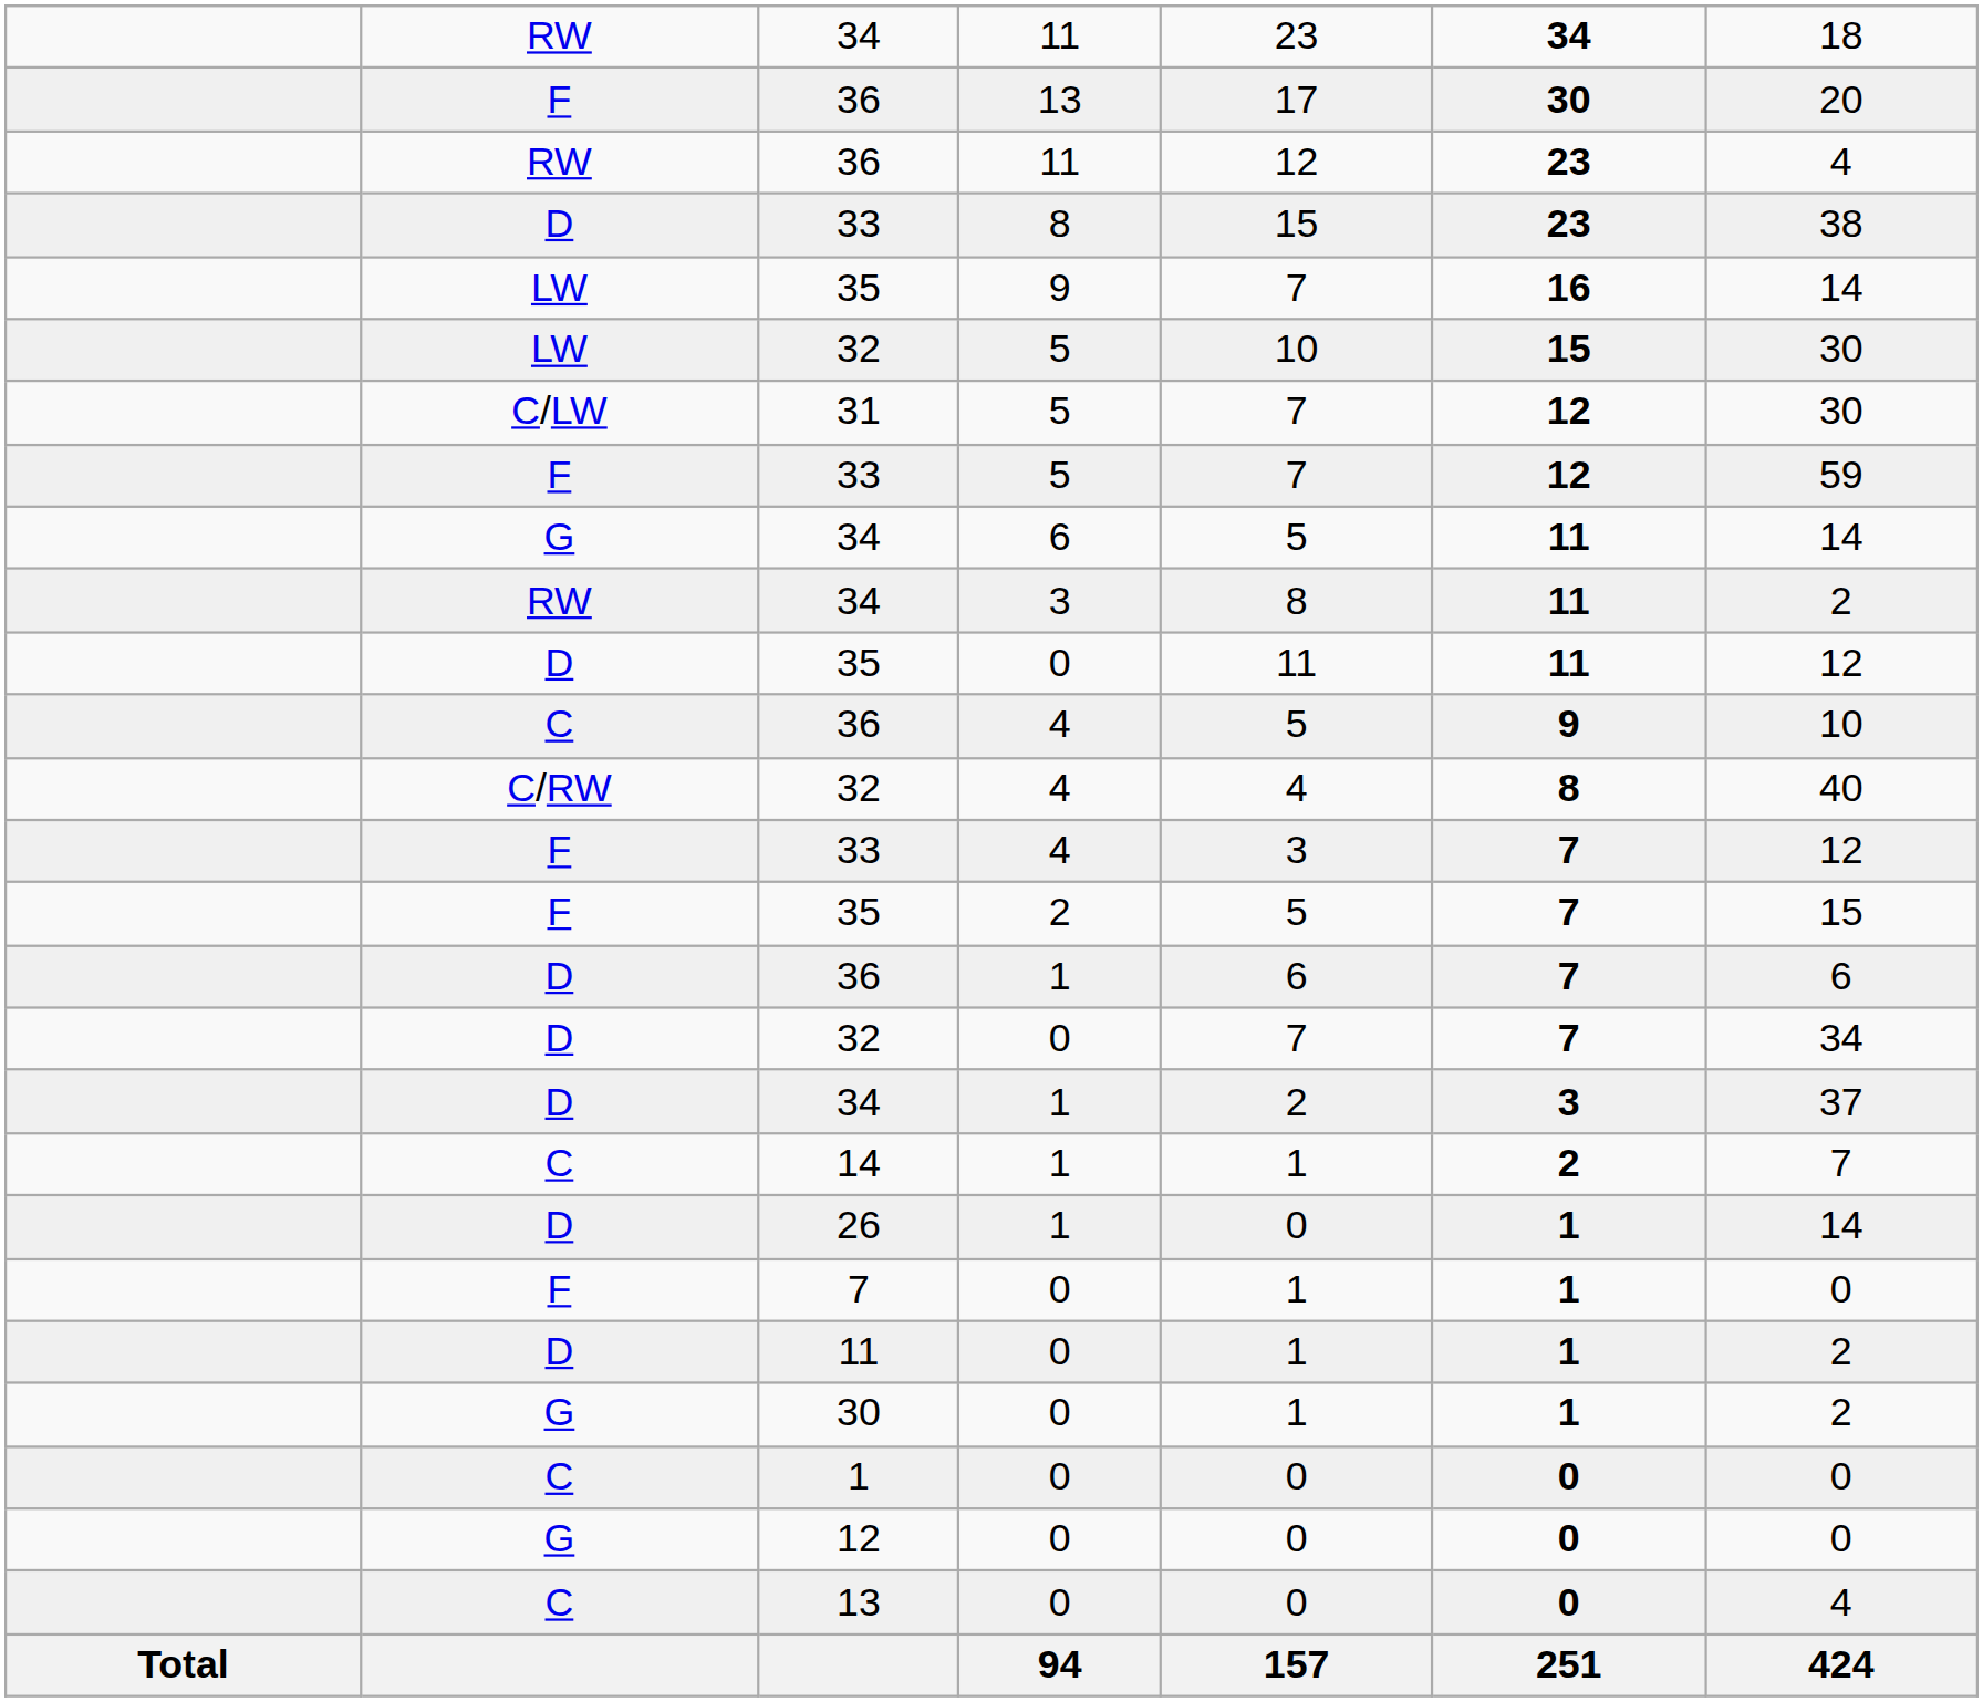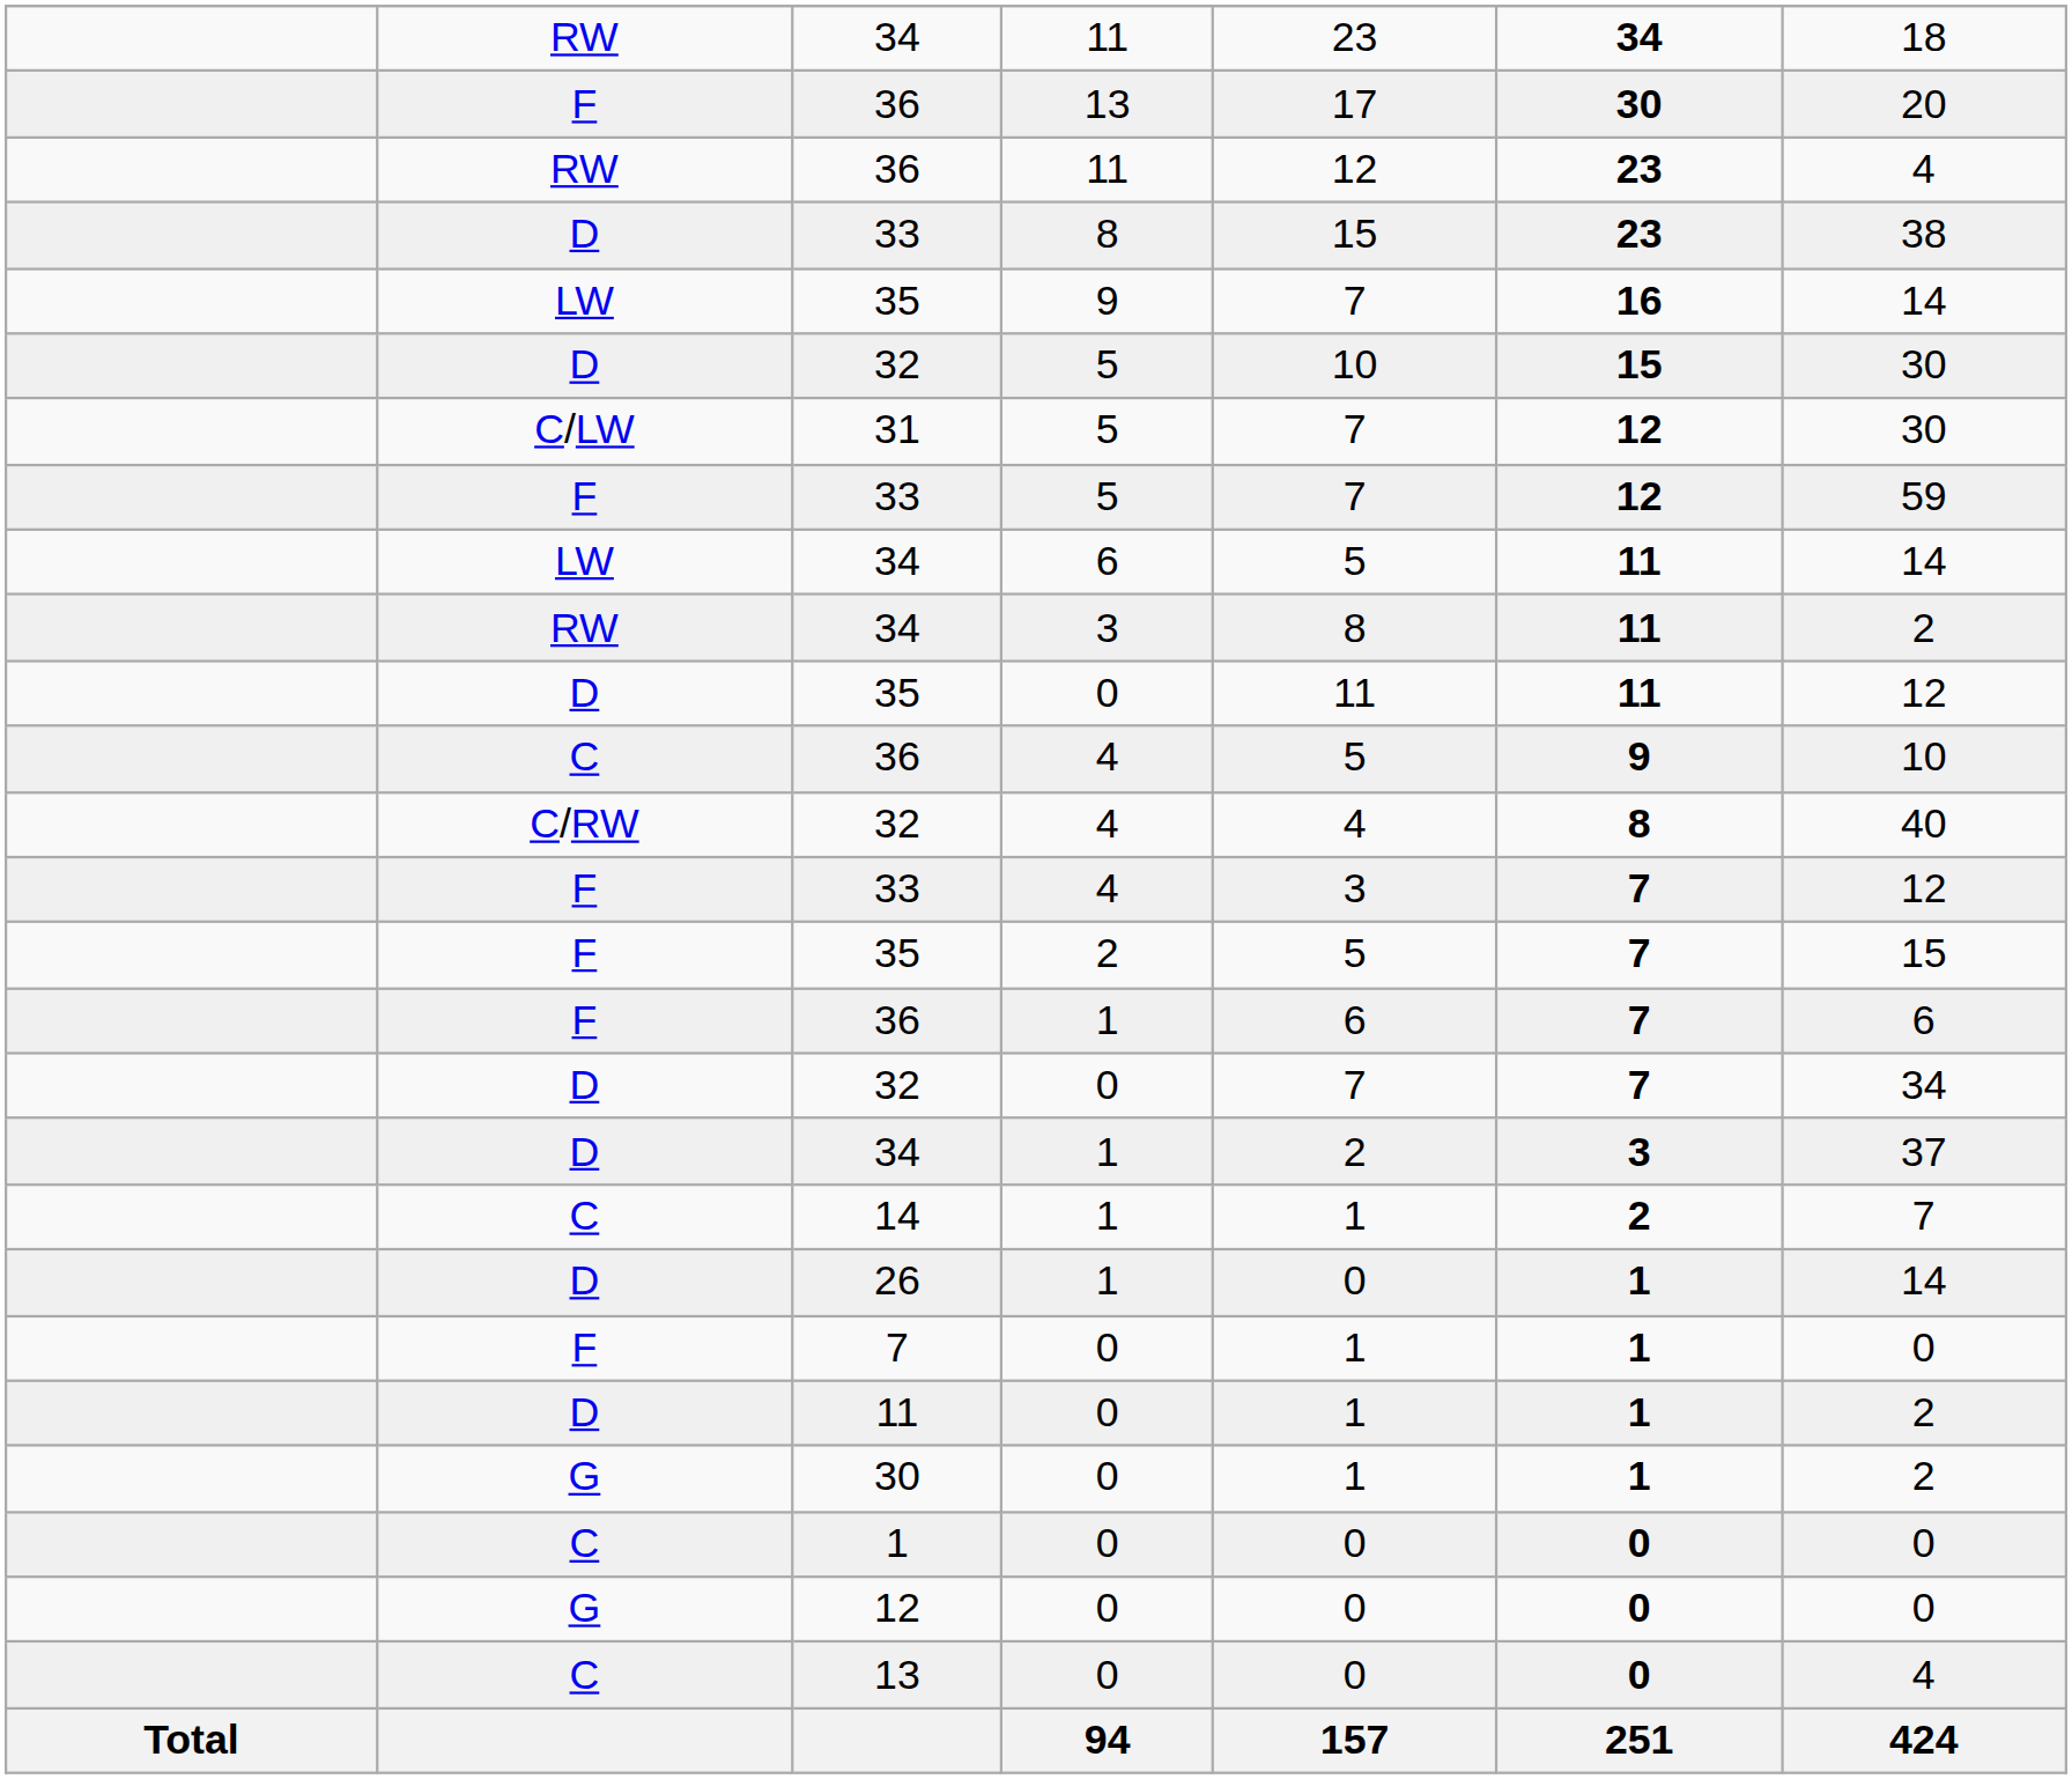32 / 5 | column 2: LW -> D
34 / 6 | column 2: G -> LW
36 / 1 | column 2: D -> F
